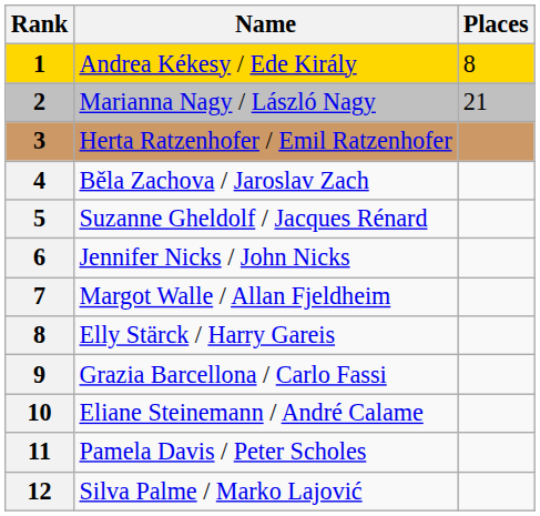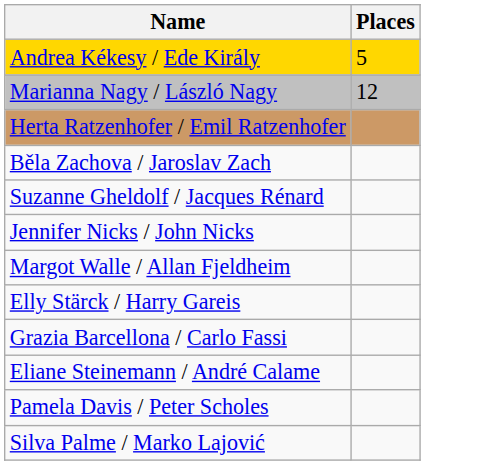- column: Rank | 1 | 2 | 3 | 4 | 5 | 6 | 7 | 8 | 9 | 10 | 11 | 12
Andrea Kékesy / Ede Király | Places: 8 -> 5
Marianna Nagy / László Nagy | Places: 21 -> 12
